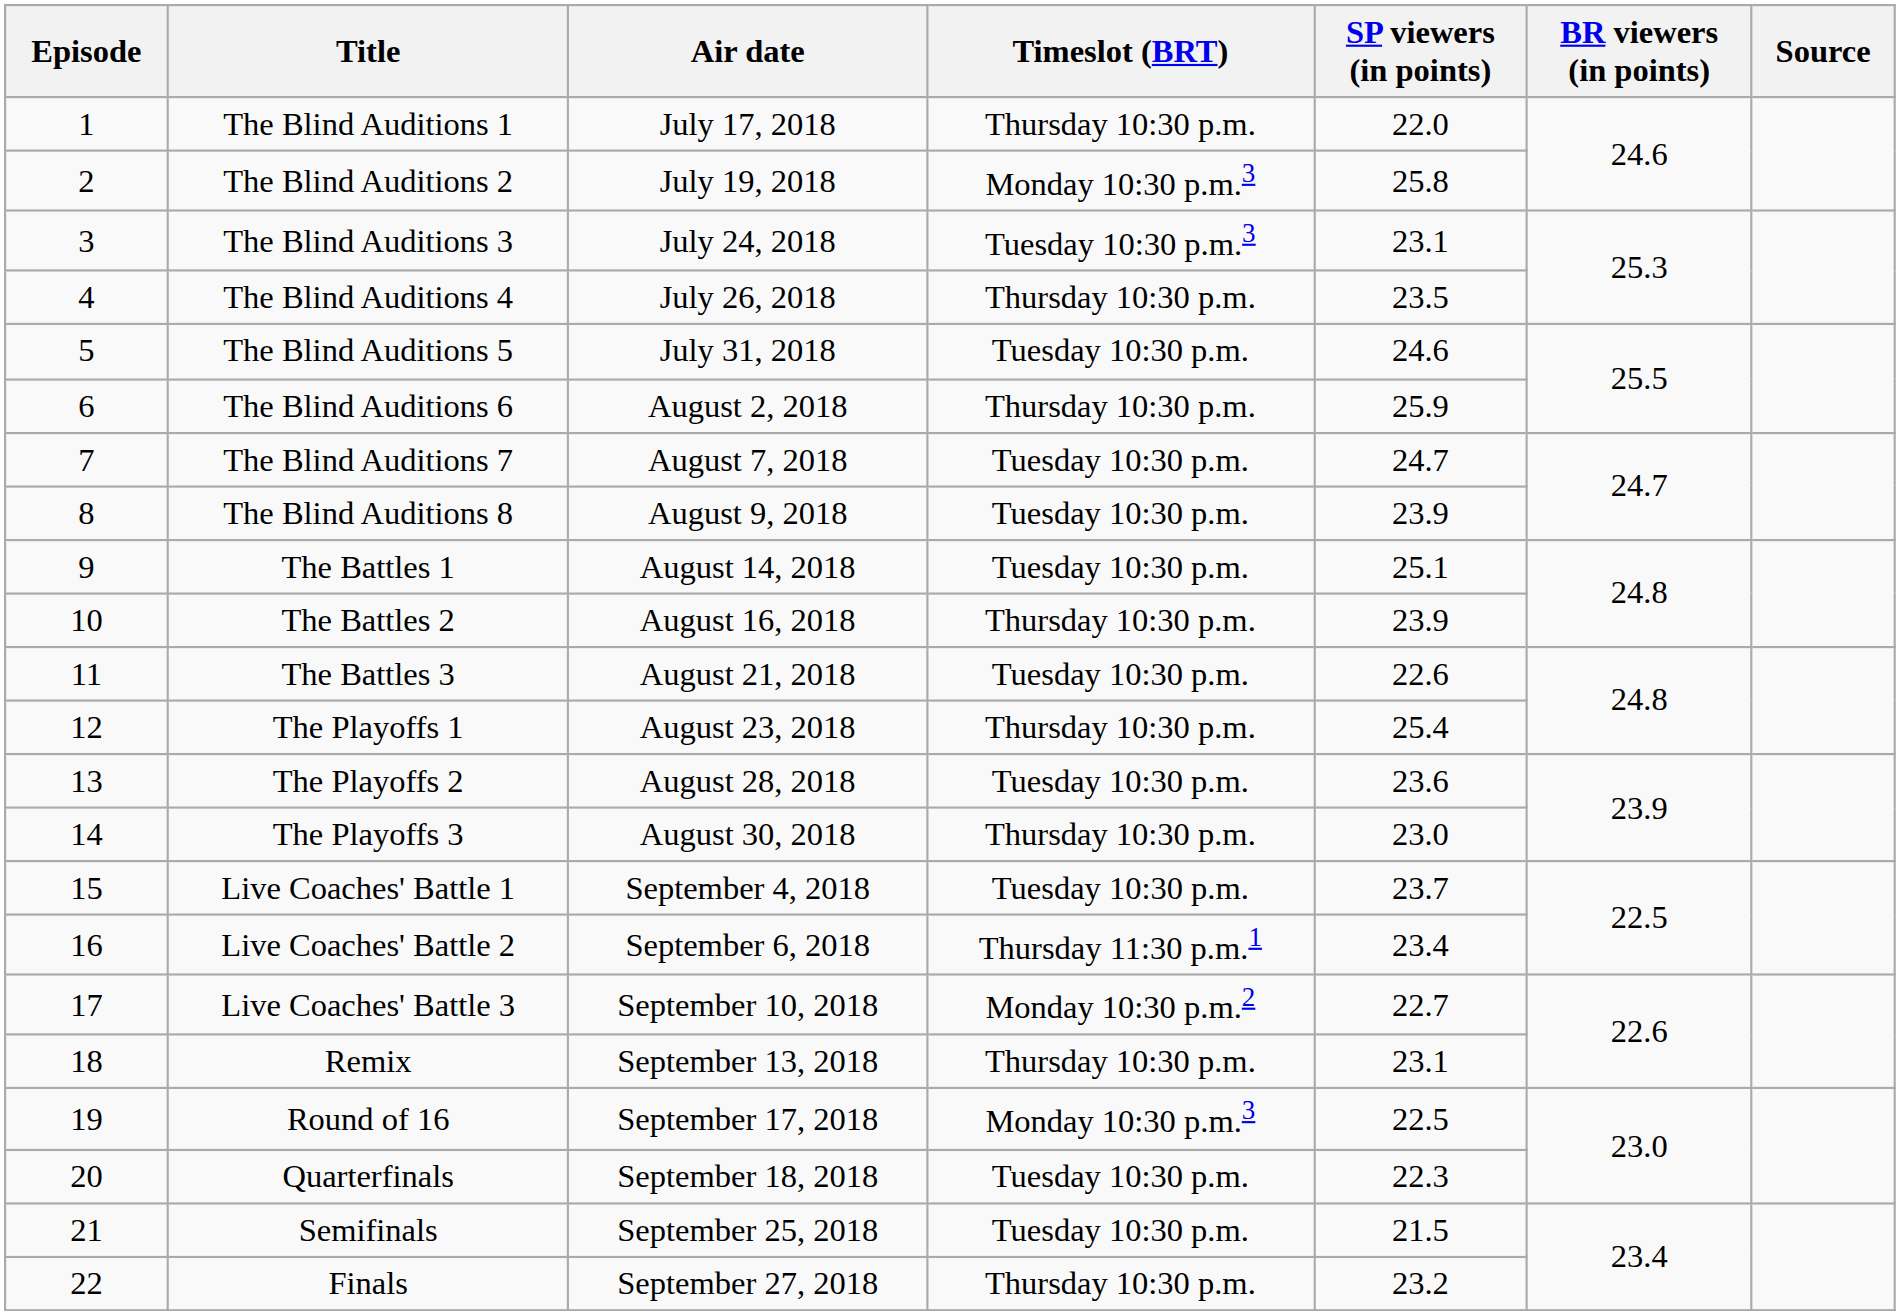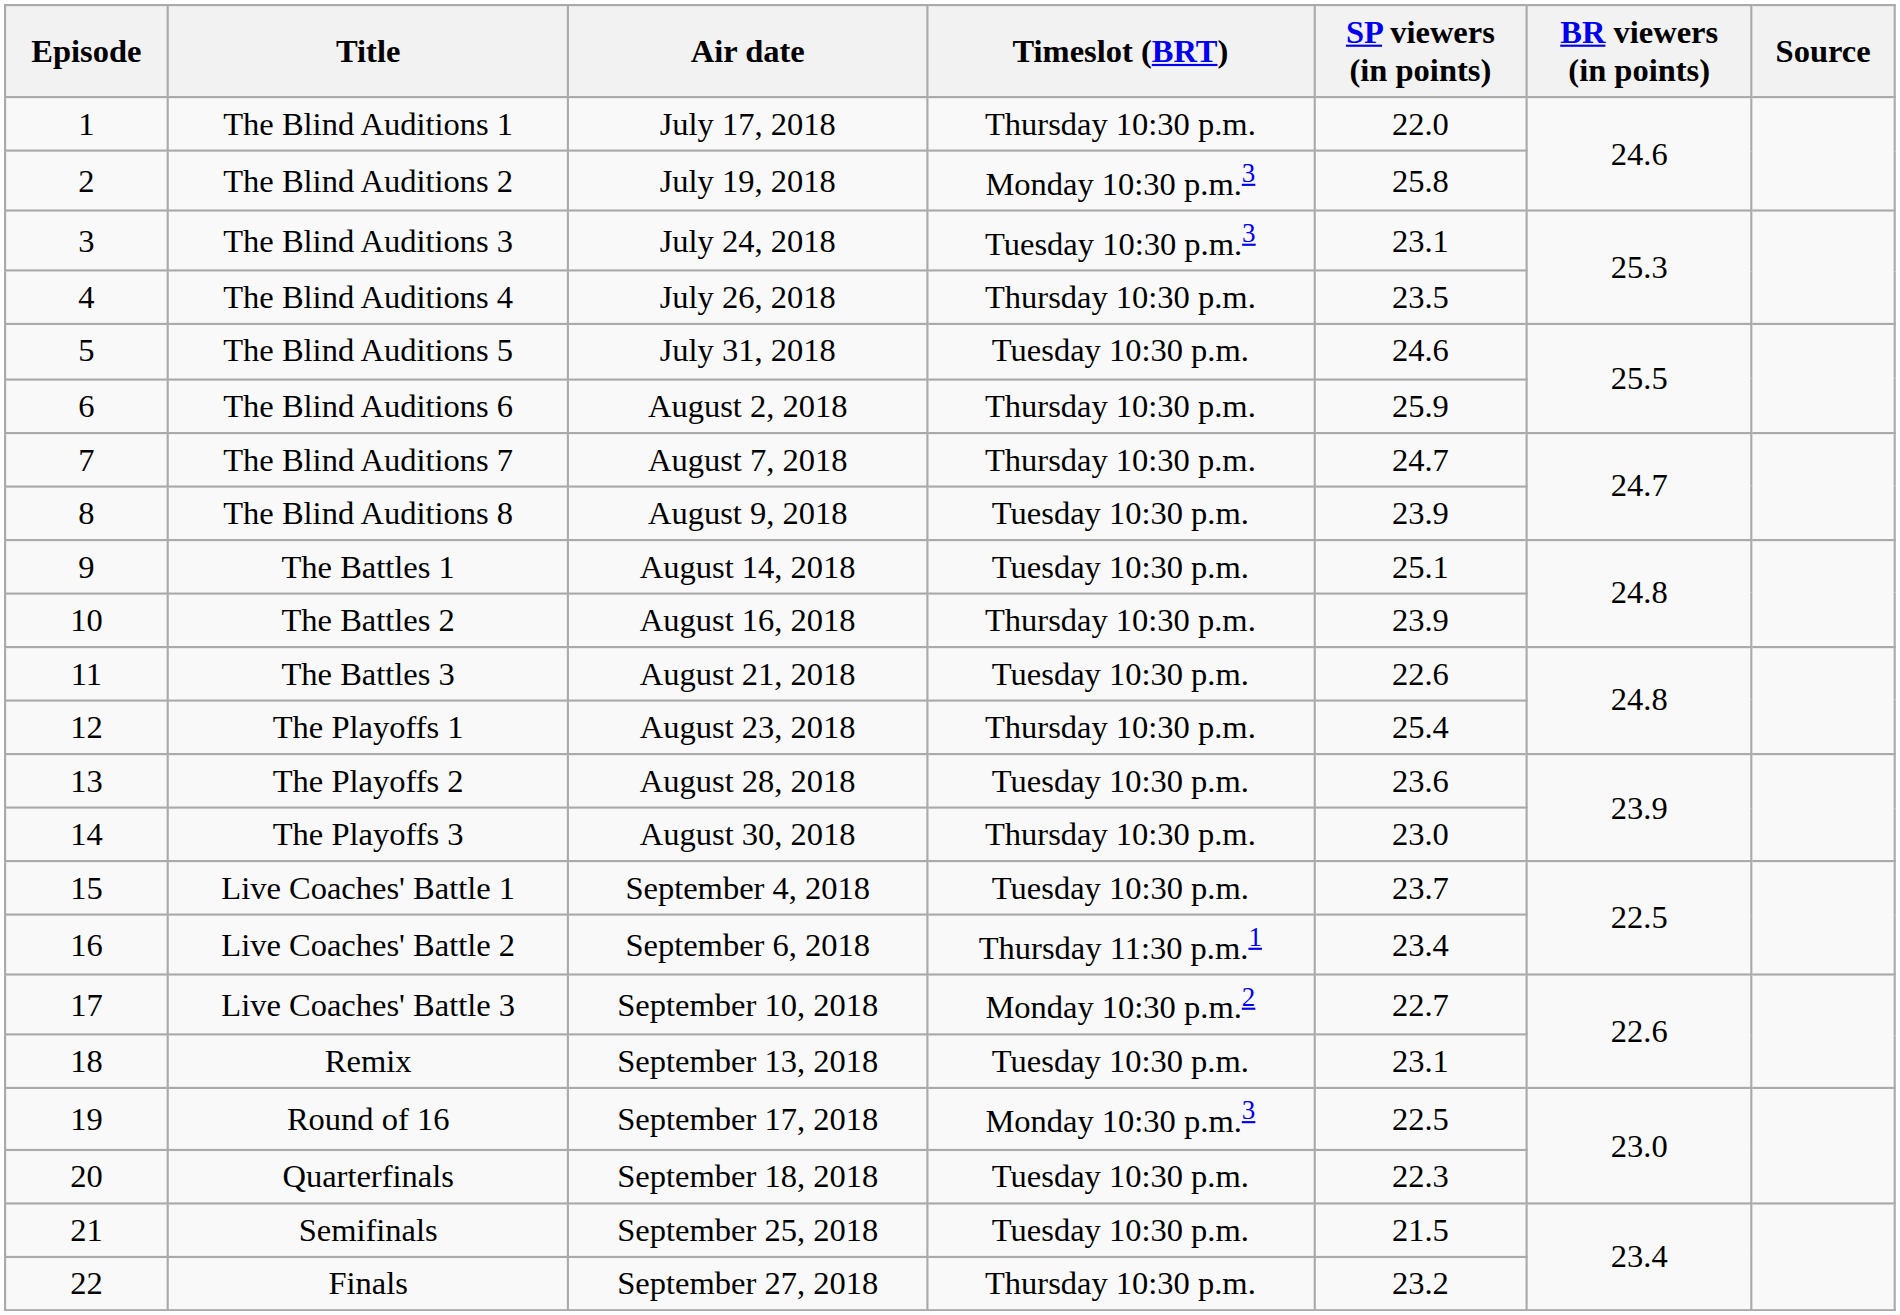The Blind Auditions 7 | Timeslot (BRT): Tuesday 10:30 p.m. -> Thursday 10:30 p.m.
Remix | Timeslot (BRT): Thursday 10:30 p.m. -> Tuesday 10:30 p.m.
